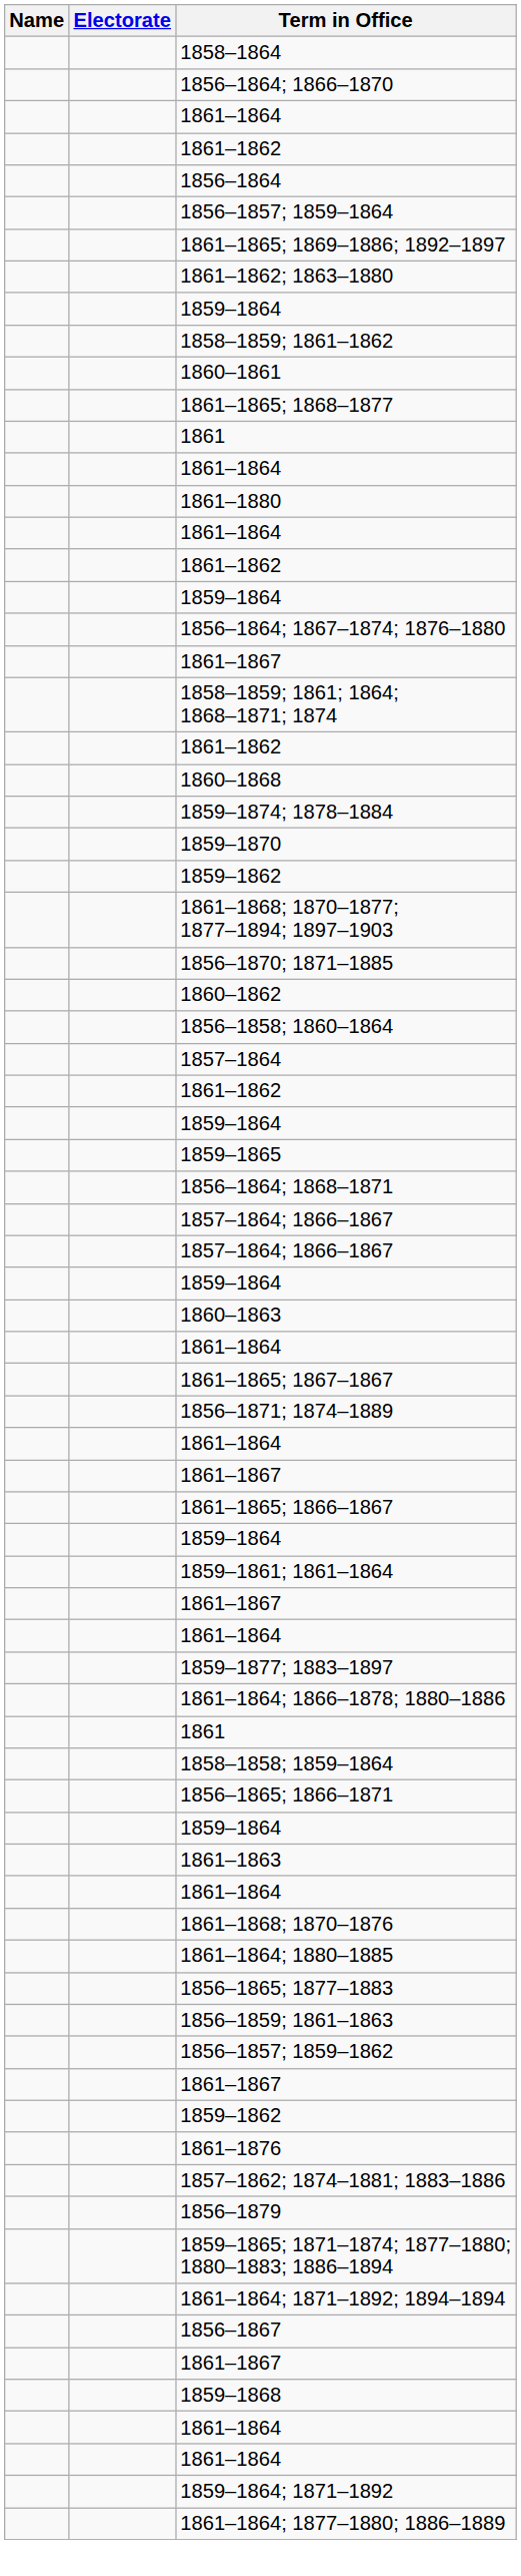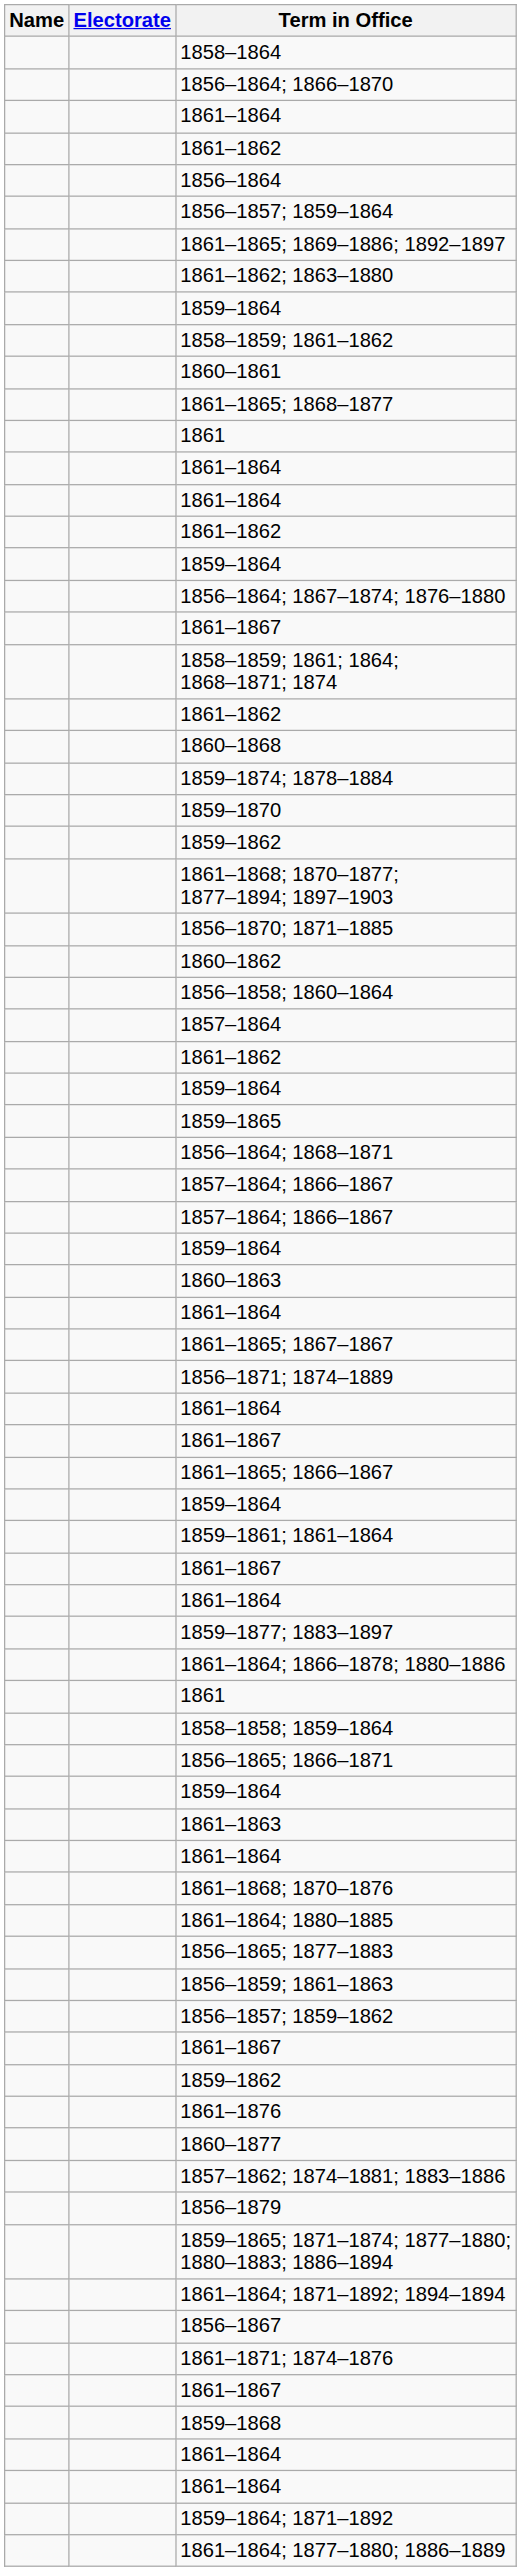- row: 1861–1880
+ row: 1860–1877
+ row: 1861–1871; 1874–1876
